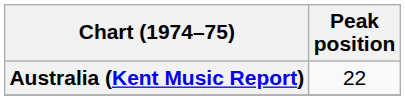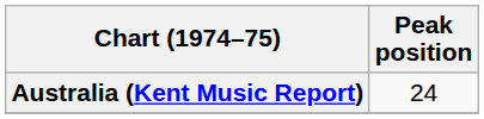Australia (Kent Music Report) | Peak position: 22 -> 24
